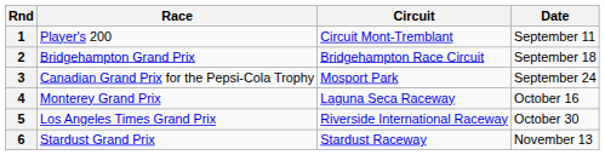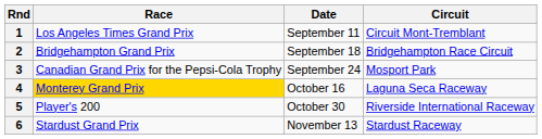columns swapped: Circuit <-> Date
1 | Race: Player's 200 -> Los Angeles Times Grand Prix
4 | Race: no background -> gold background
5 | Race: Los Angeles Times Grand Prix -> Player's 200
